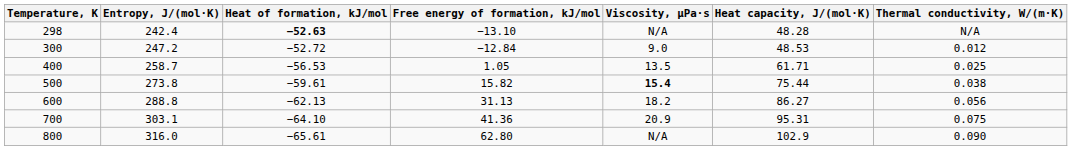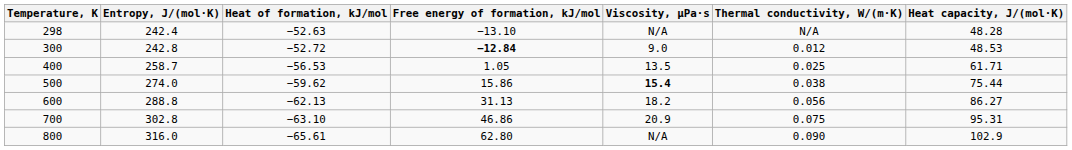columns swapped: Thermal conductivity, W/(m·K) <-> Heat capacity, J/(mol·K)
298 | Heat of formation, kJ/mol: bold -> normal
300 | Entropy, J/(mol·K): 247.2 -> 242.8
300 | Free energy of formation, kJ/mol: normal -> bold
500 | Entropy, J/(mol·K): 273.8 -> 274.0
500 | Heat of formation, kJ/mol: −59.61 -> −59.62
500 | Free energy of formation, kJ/mol: 15.82 -> 15.86
700 | Entropy, J/(mol·K): 303.1 -> 302.8
700 | Heat of formation, kJ/mol: −64.10 -> −63.10
700 | Free energy of formation, kJ/mol: 41.36 -> 46.86
